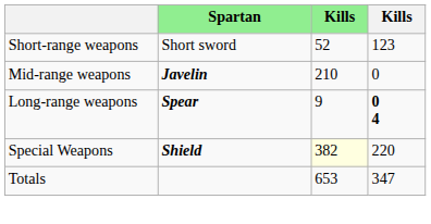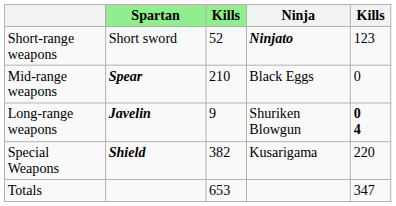+ column: Ninja | Ninjato | Black Eggs | Shuriken Blowgun | Kusarigama
Mid-range weapons | Spartan: Javelin -> Spear
Long-range weapons | Spartan: Spear -> Javelin
Special Weapons | column 3: lightyellow background -> no background
